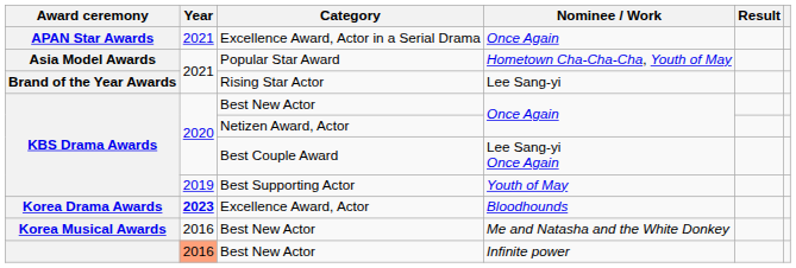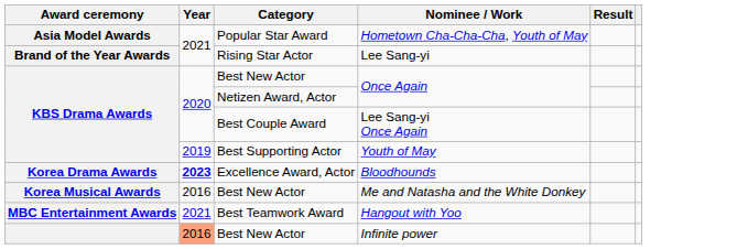- row: APAN Star Awards | 2021 | Excellence Award, Actor in a Serial Drama | Once Again
+ row: MBC Entertainment Awards | 2021 | Best Teamwork Award | Hangout with Yoo
